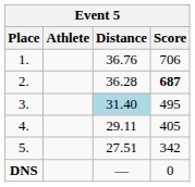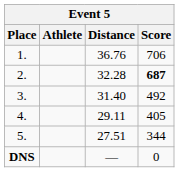2. | Distance: 36.28 -> 32.28
3. | Distance: lightblue background -> no background
3. | Score: 495 -> 492
5. | Score: 342 -> 344
